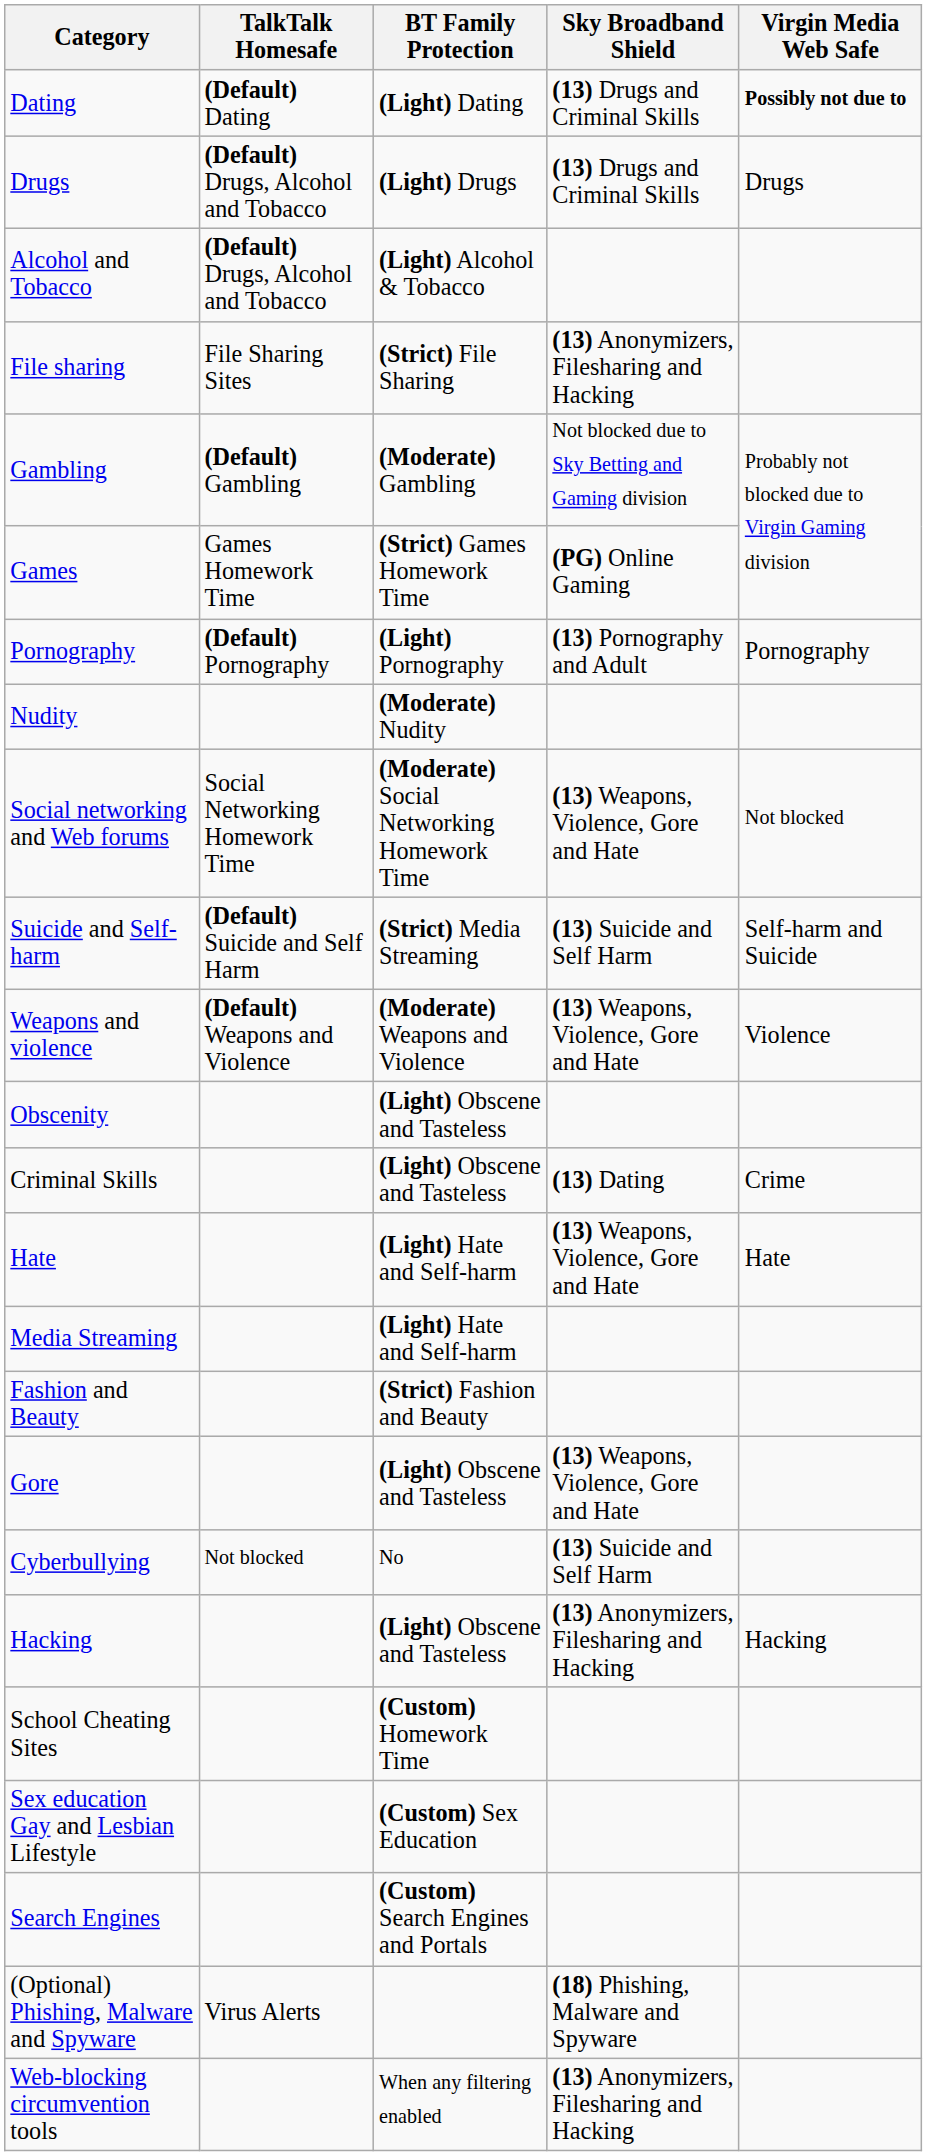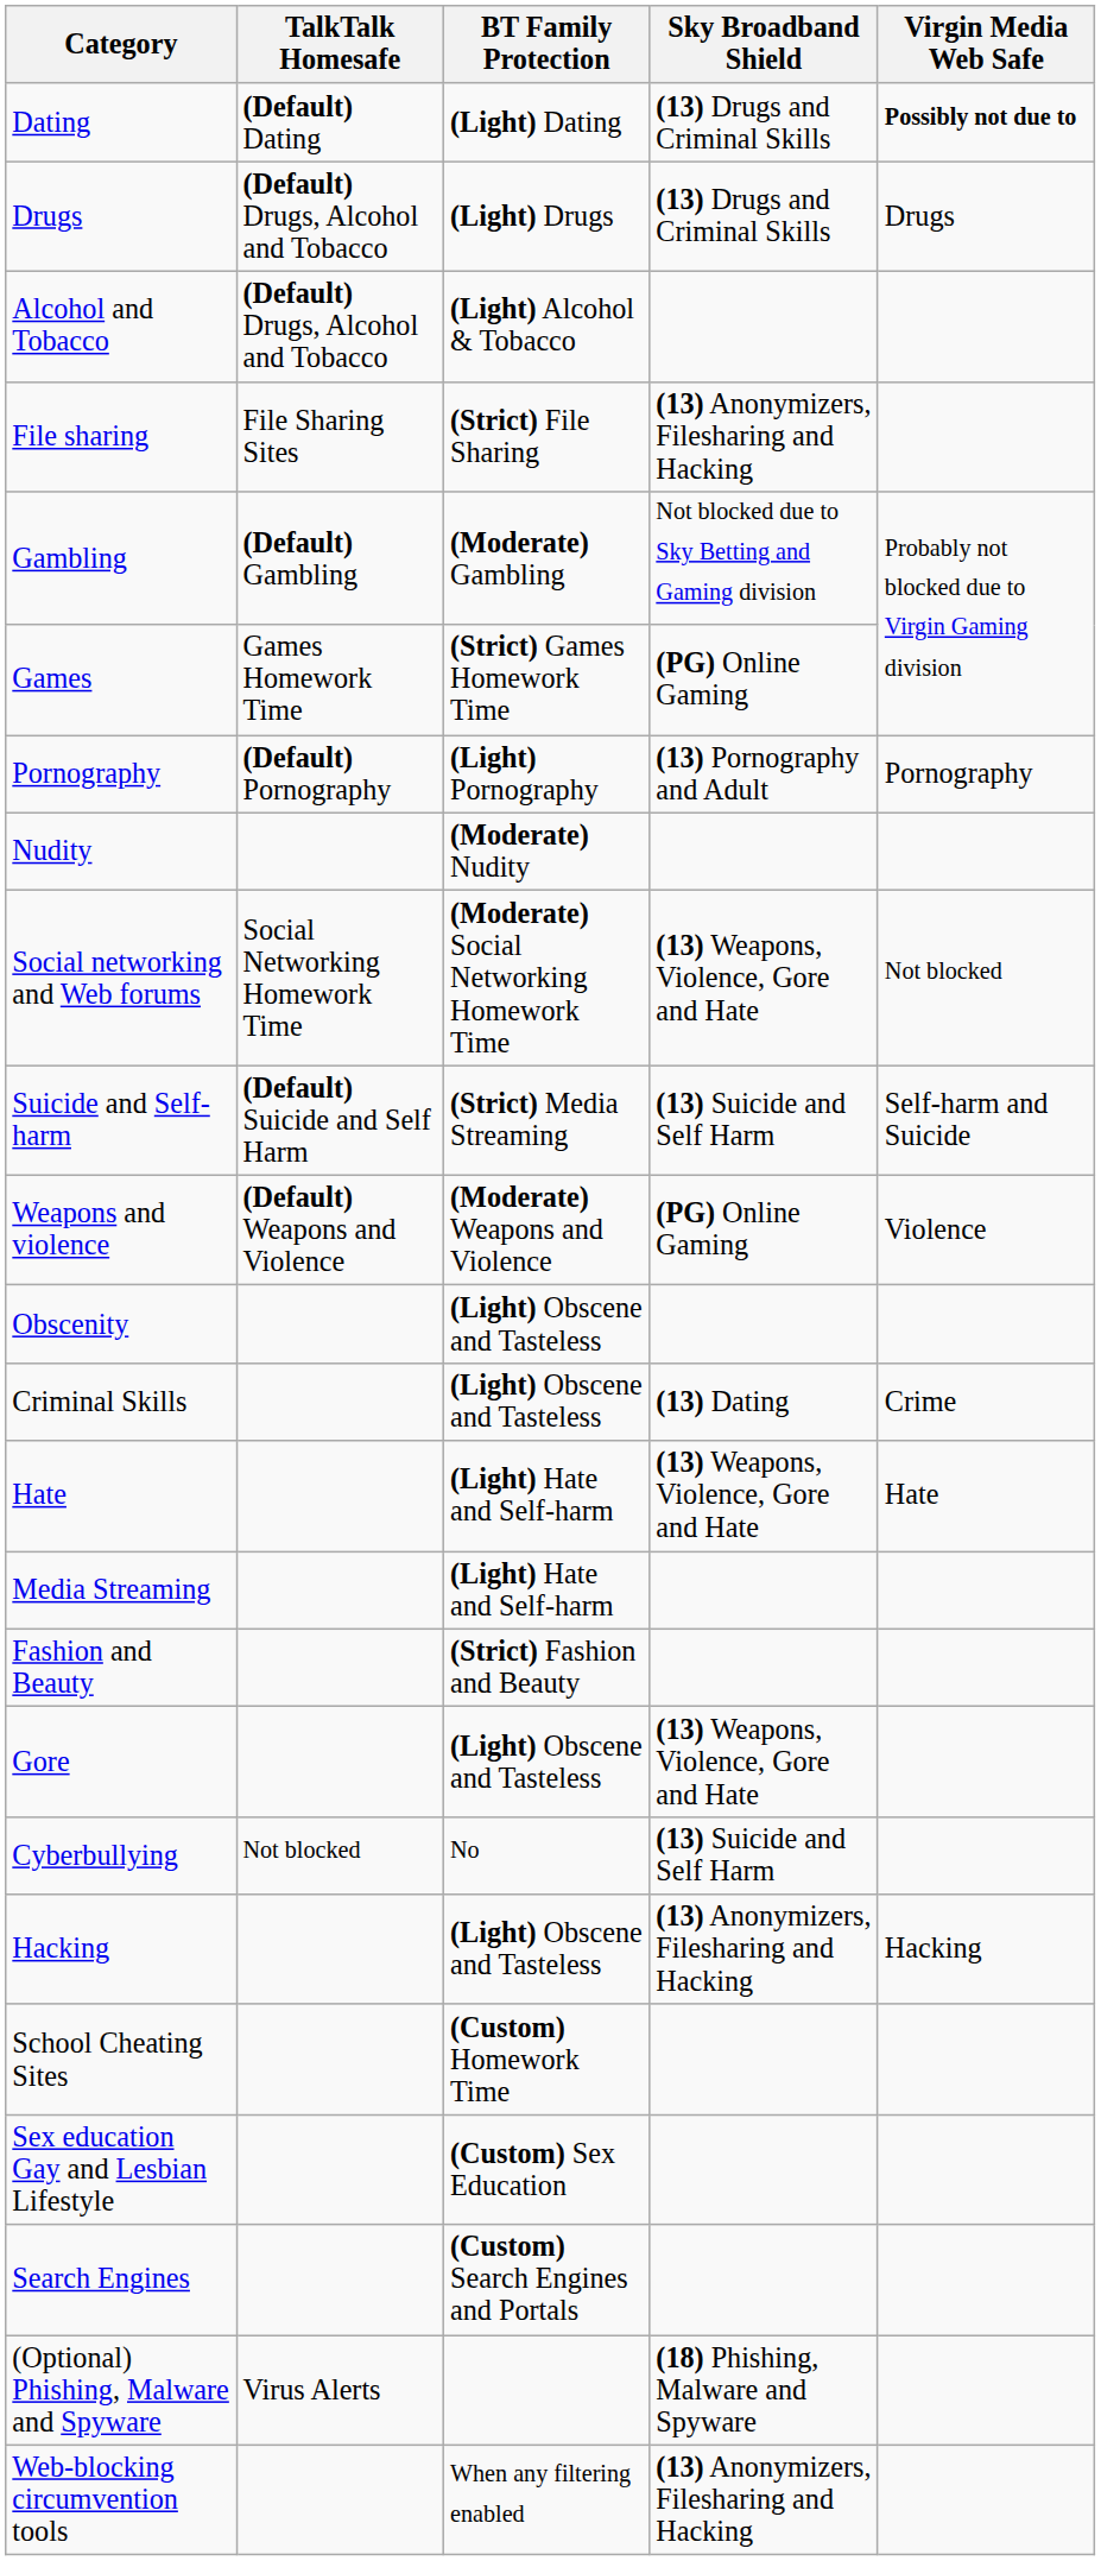Weapons and violence | Sky Broadband Shield: (13) Weapons, Violence, Gore and Hate -> (PG) Online Gaming
